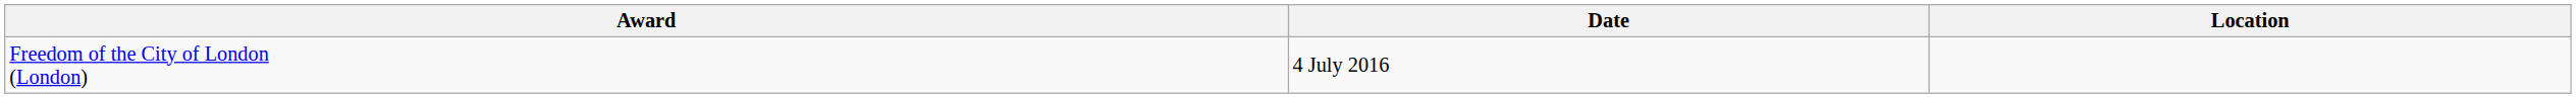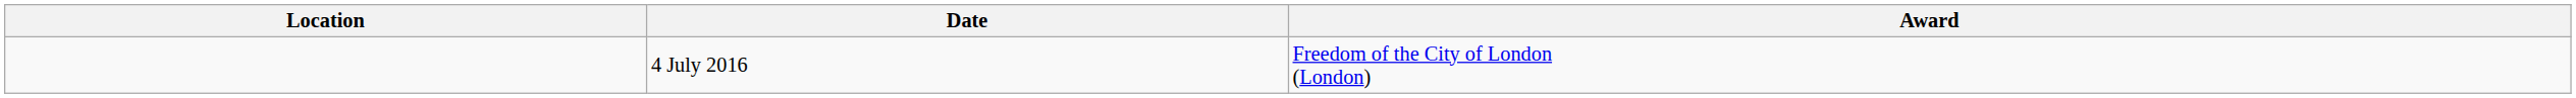columns swapped: Location <-> Award
